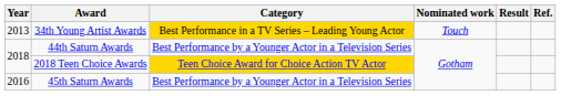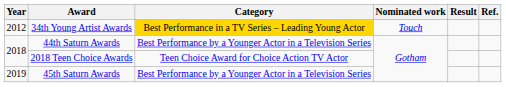34th Young Artist Awards | Year: 2013 -> 2012
2018 Teen Choice Awards | Category: gold background -> no background
45th Saturn Awards | Year: 2016 -> 2019
